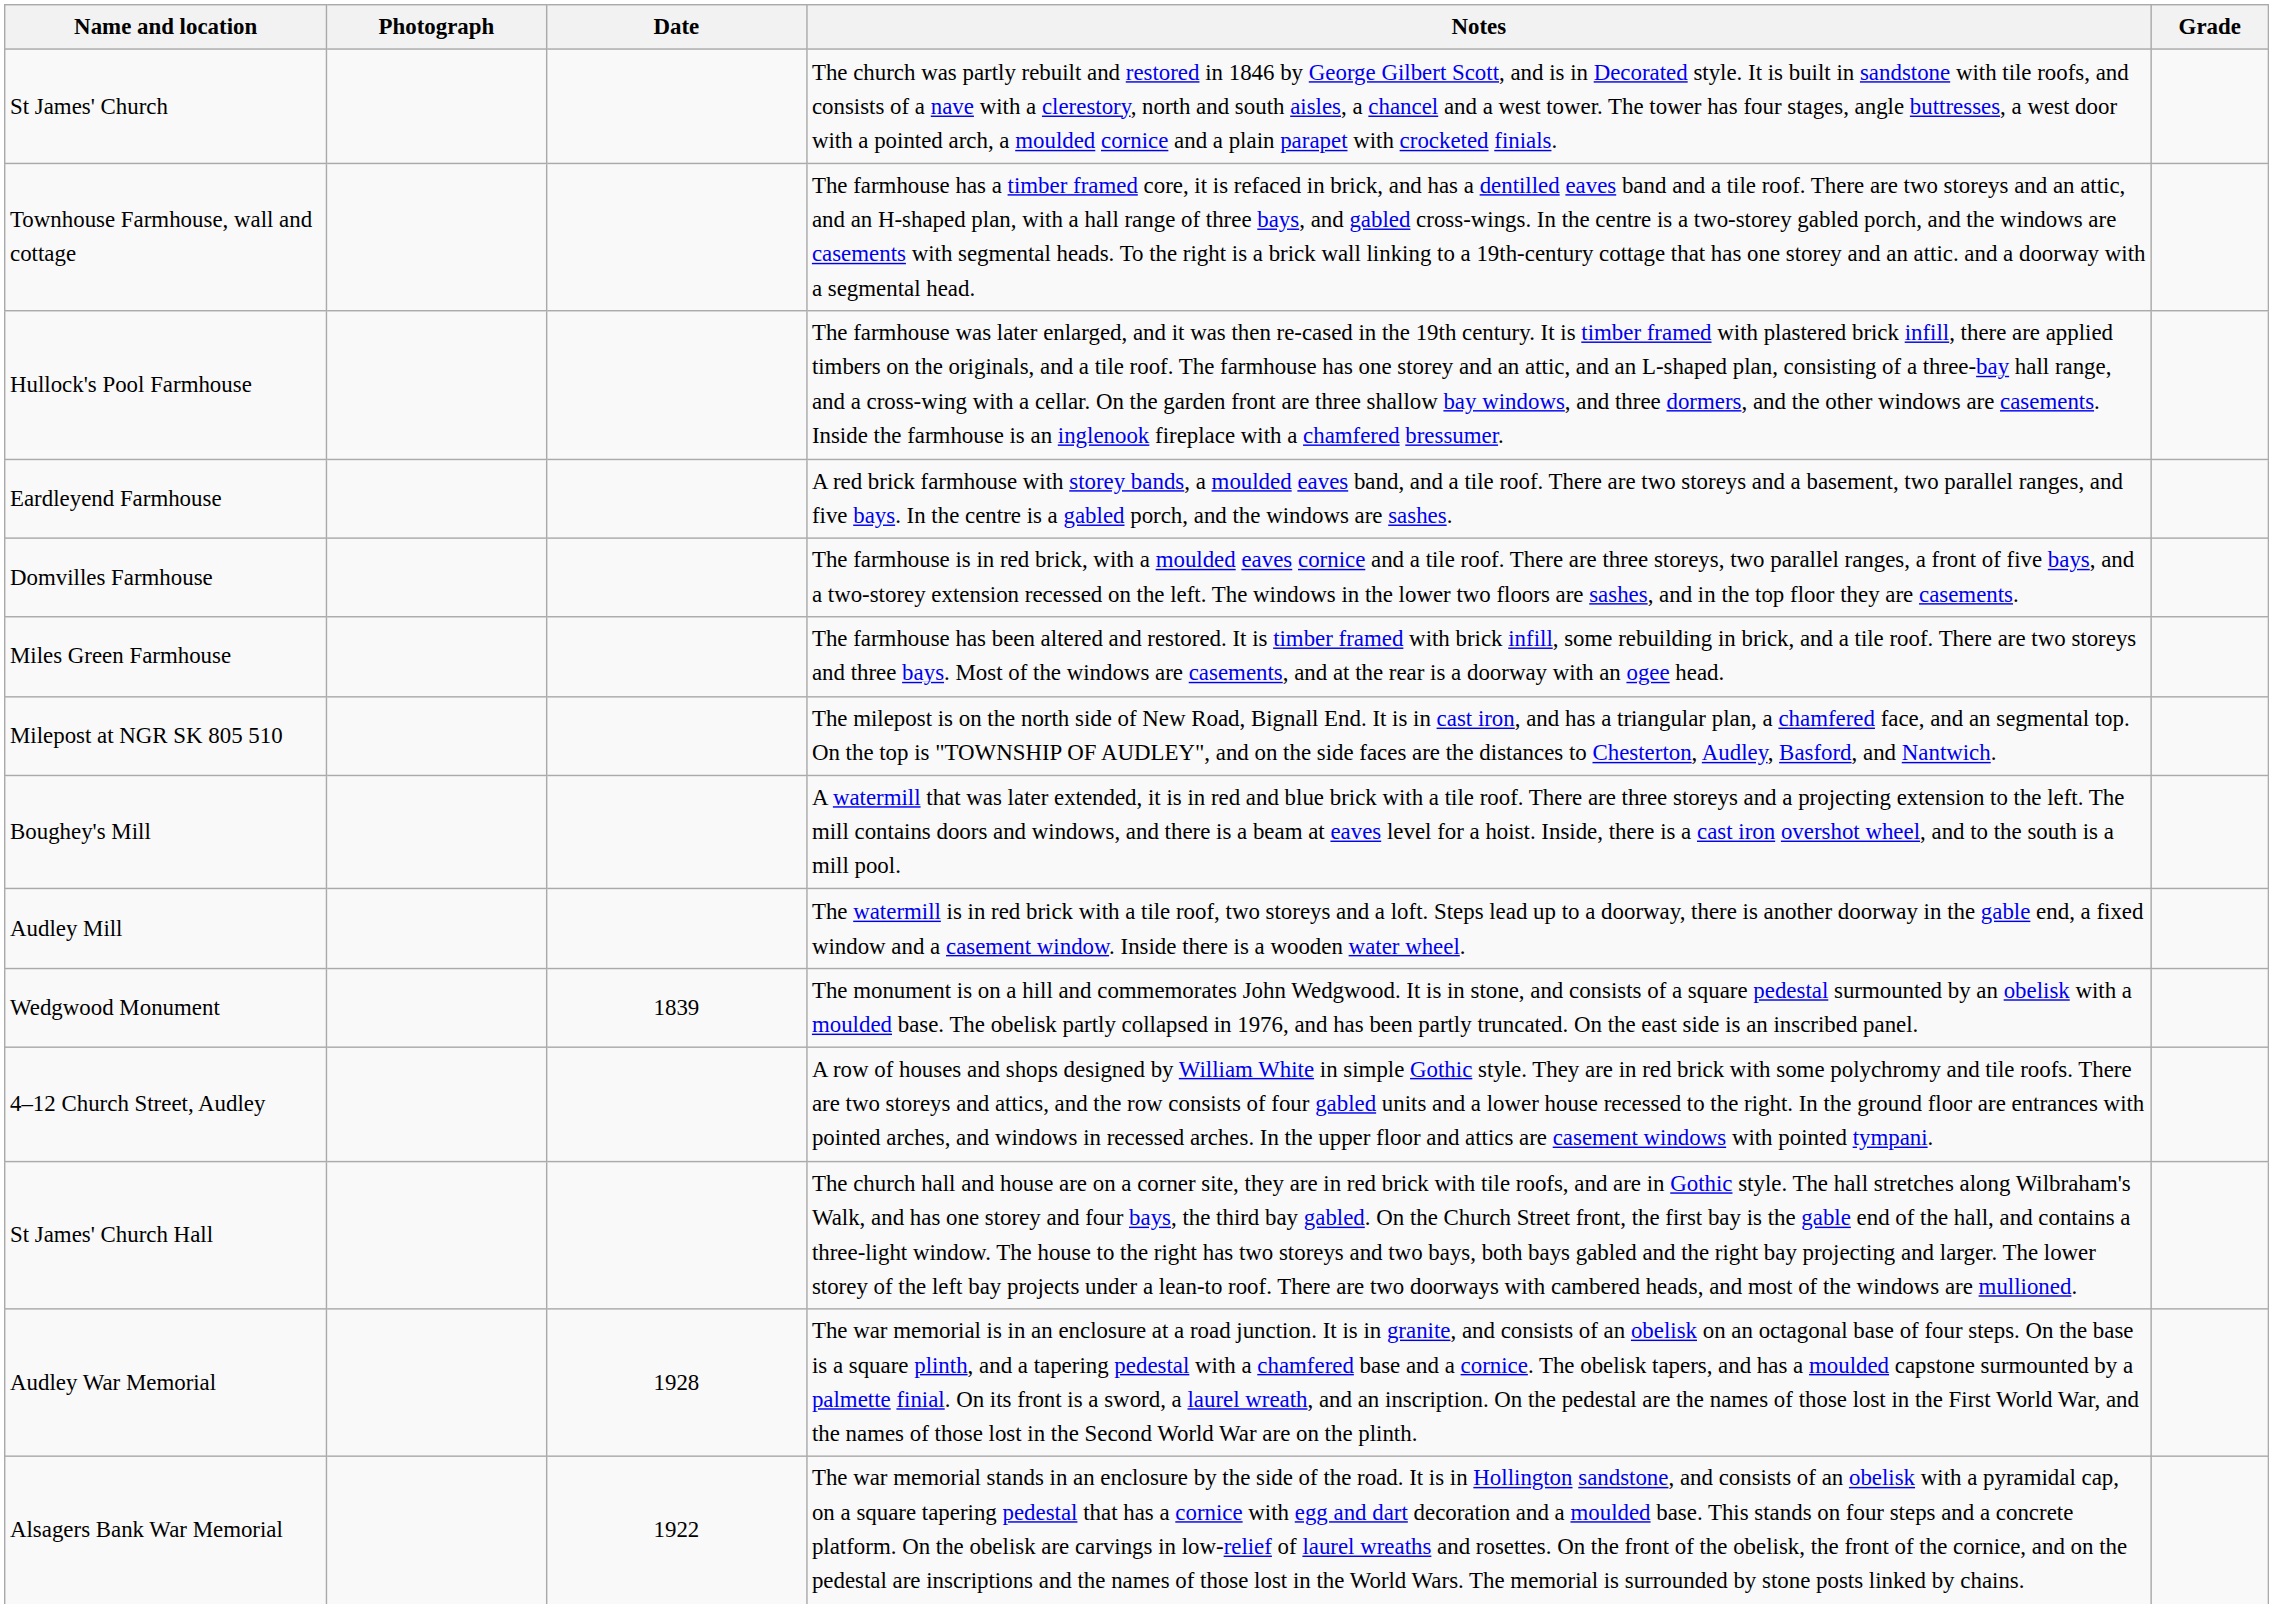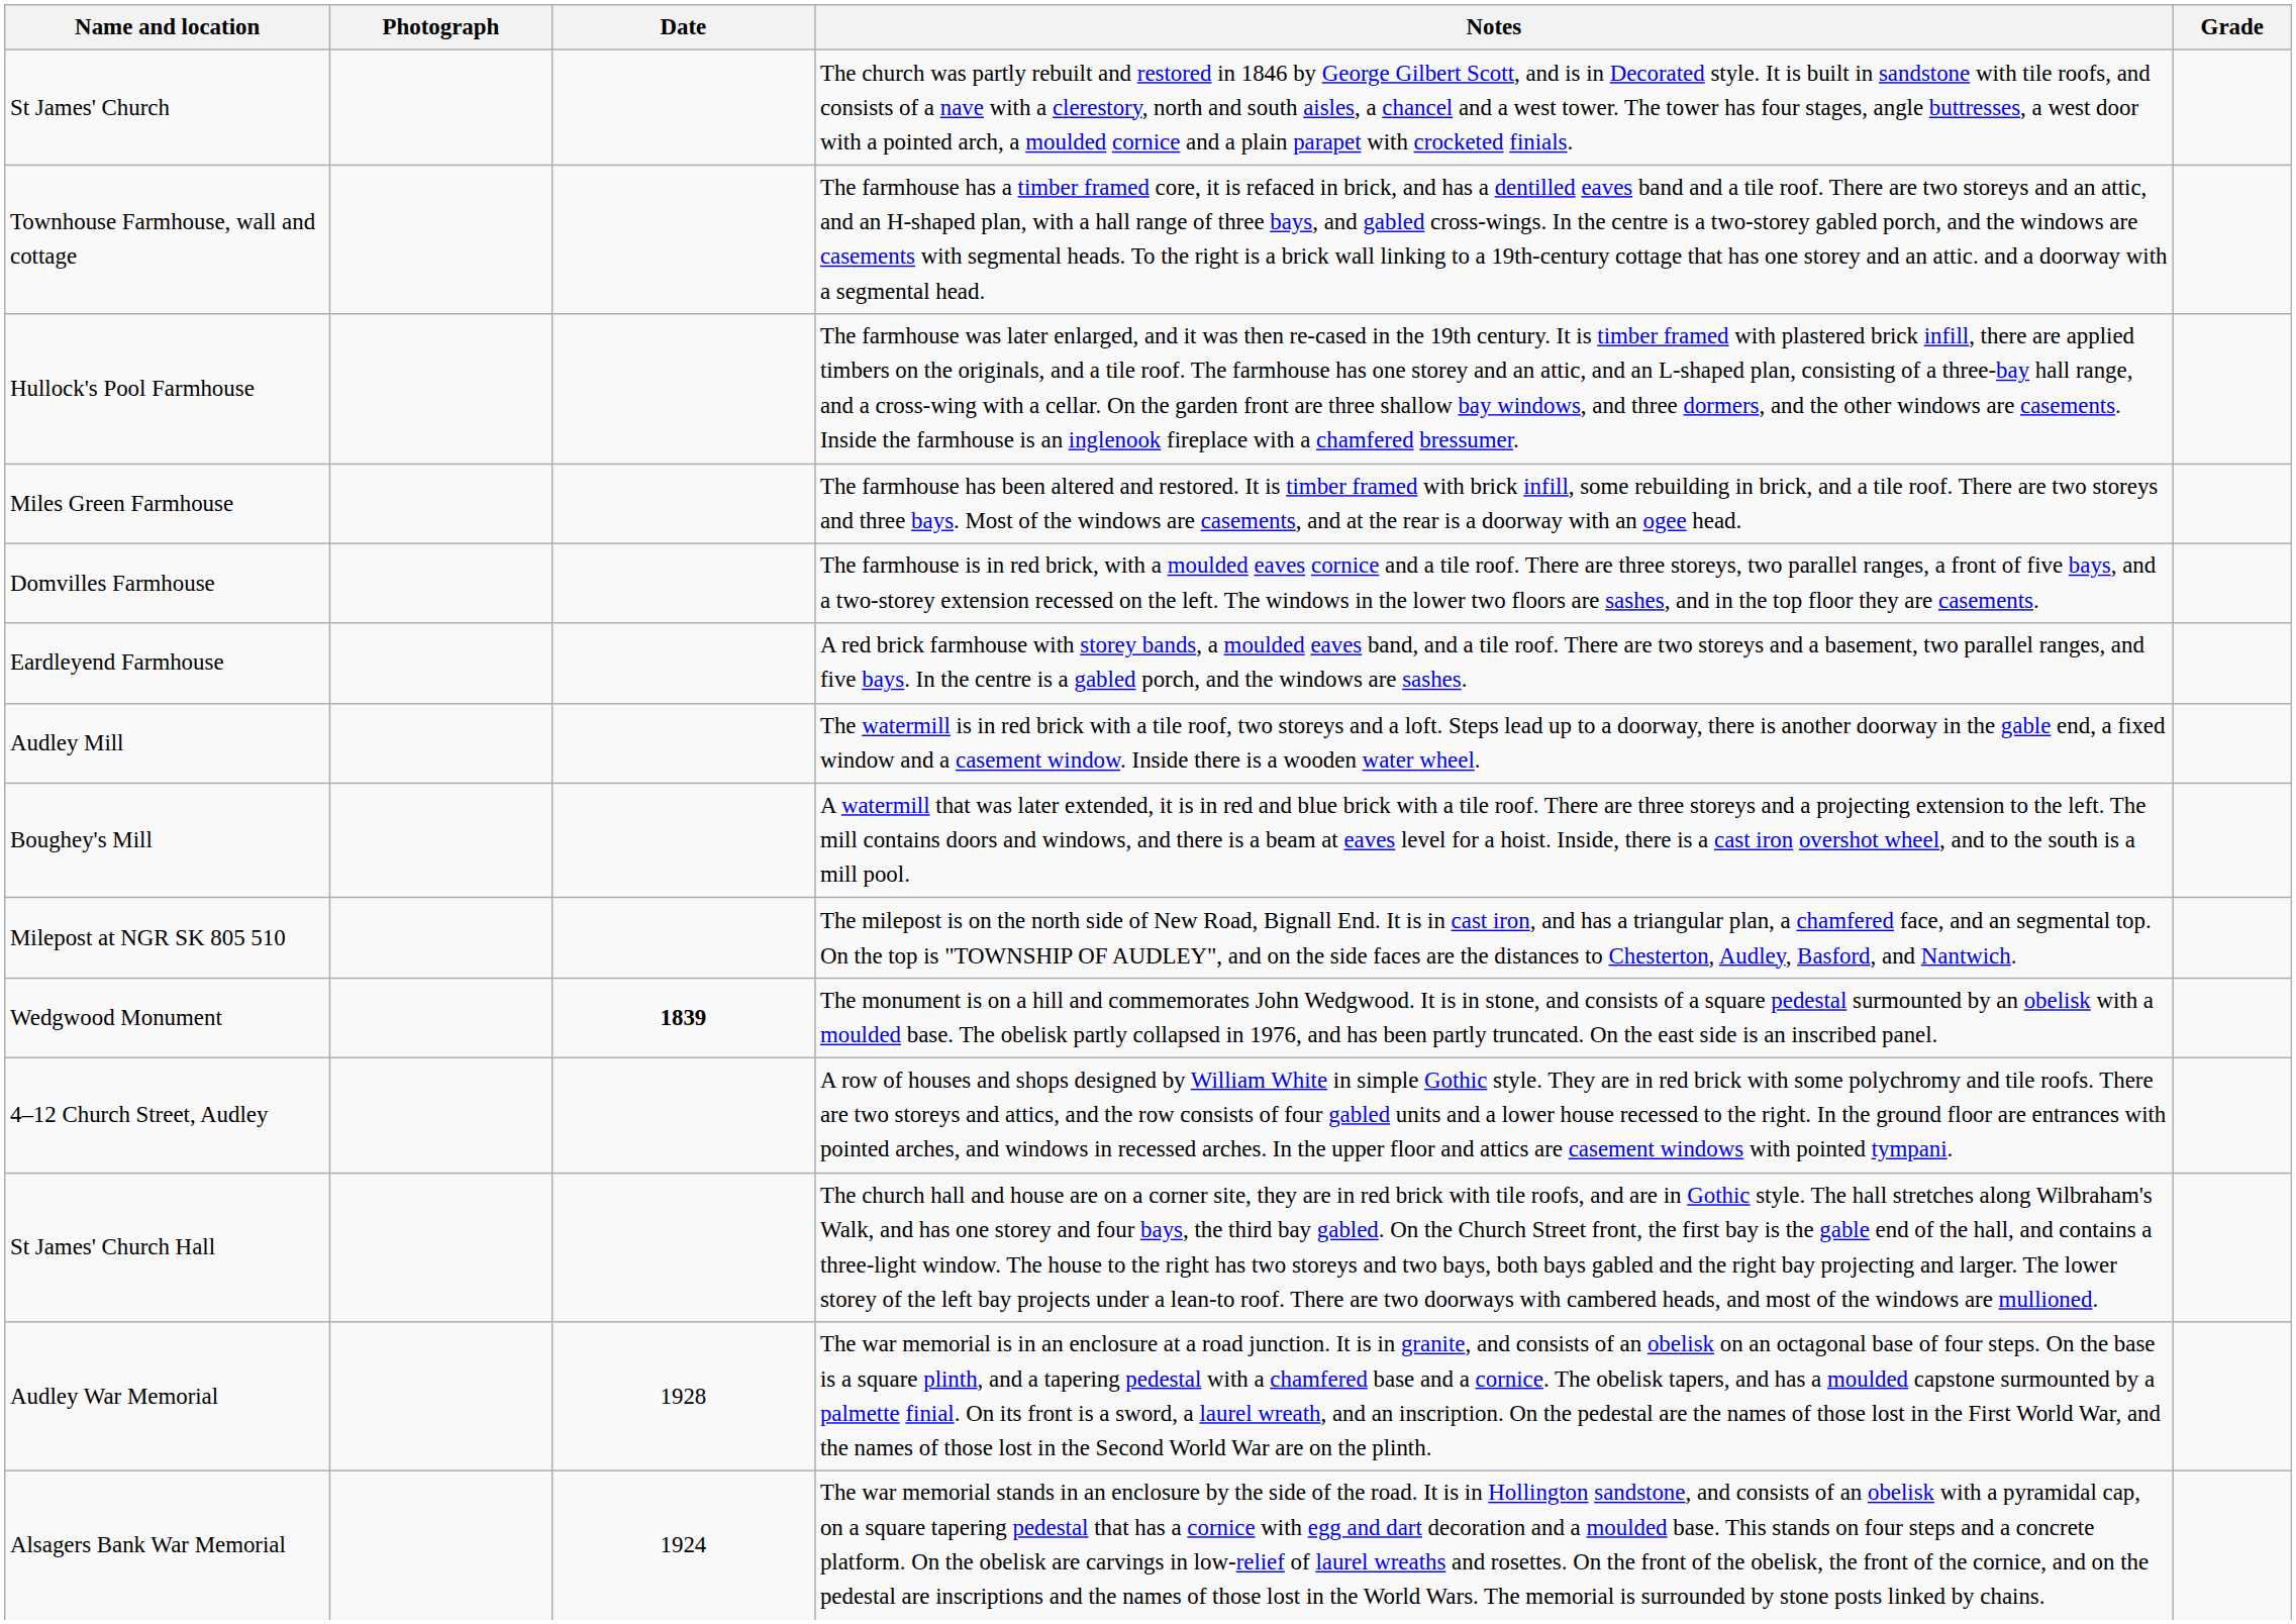rows swapped: Miles Green Farmhouse <-> Eardleyend Farmhouse
rows swapped: Audley Mill <-> Milepost at NGR SK 805 510
Wedgwood Monument | Date: normal -> bold
Alsagers Bank War Memorial | Date: 1922 -> 1924
